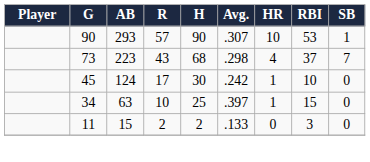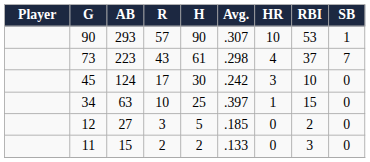73 | H: 68 -> 61
45 | HR: 1 -> 3
+ row: 12 | 27 | 3 | 5 | .185 | 0 | 2 | 0
